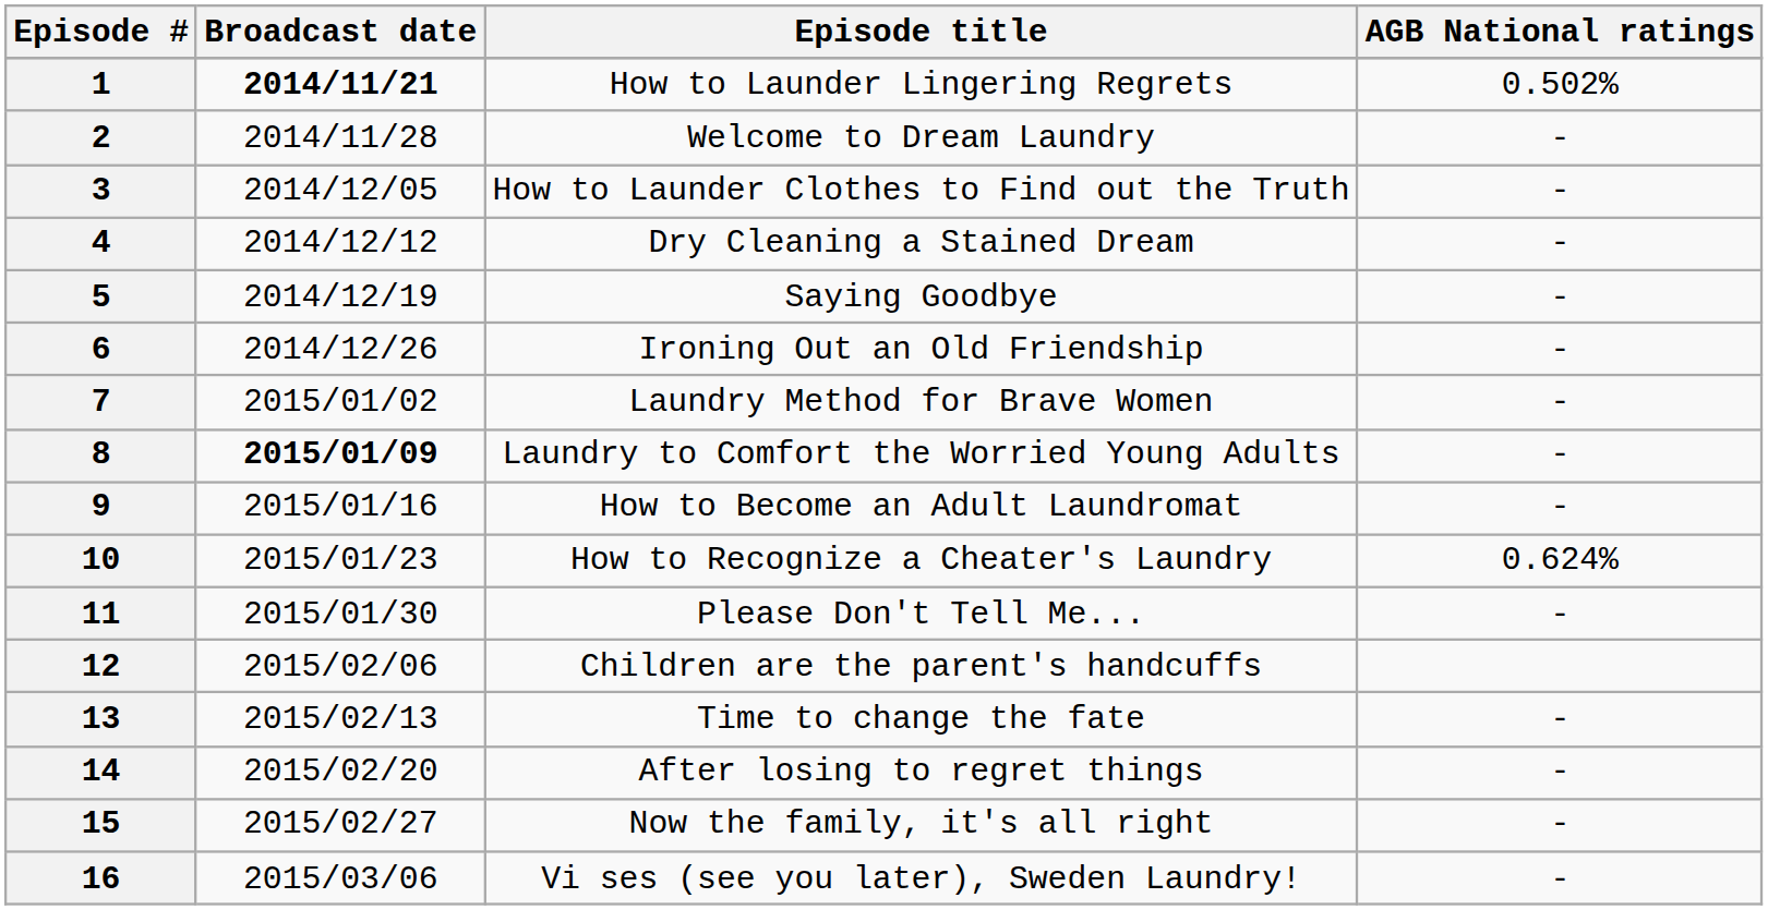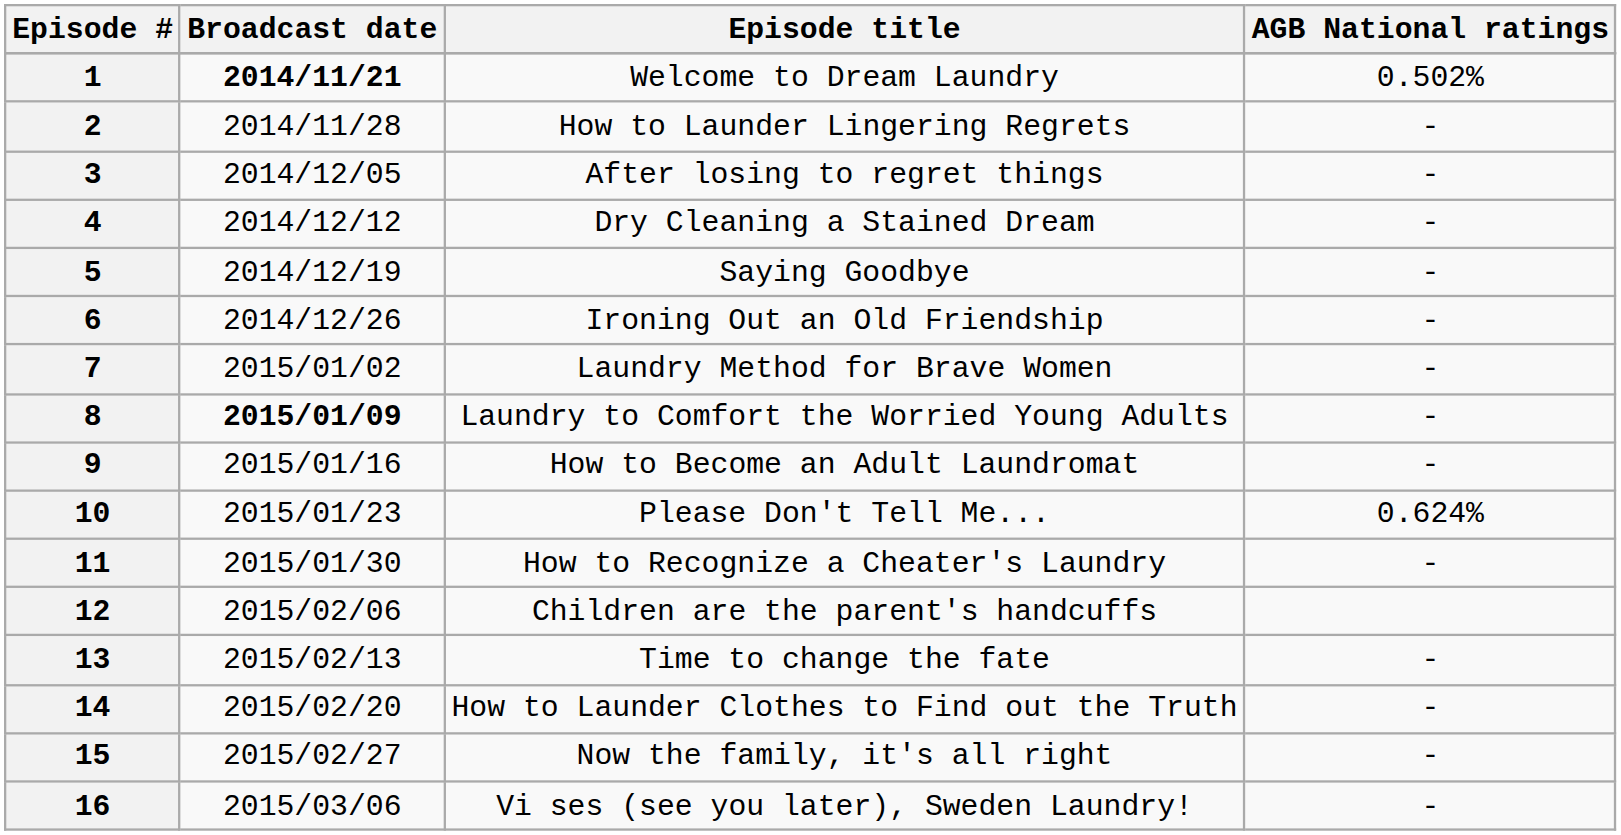1 | Episode title: How to Launder Lingering Regrets -> Welcome to Dream Laundry
2 | Episode title: Welcome to Dream Laundry -> How to Launder Lingering Regrets
3 | Episode title: How to Launder Clothes to Find out the Truth -> After losing to regret things
10 | Episode title: How to Recognize a Cheater's Laundry -> Please Don't Tell Me...
11 | Episode title: Please Don't Tell Me... -> How to Recognize a Cheater's Laundry
14 | Episode title: After losing to regret things -> How to Launder Clothes to Find out the Truth
